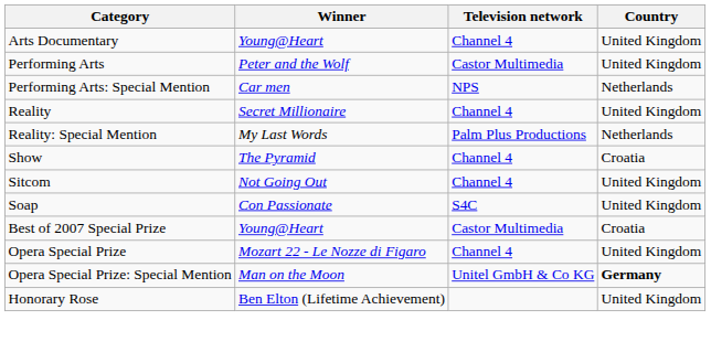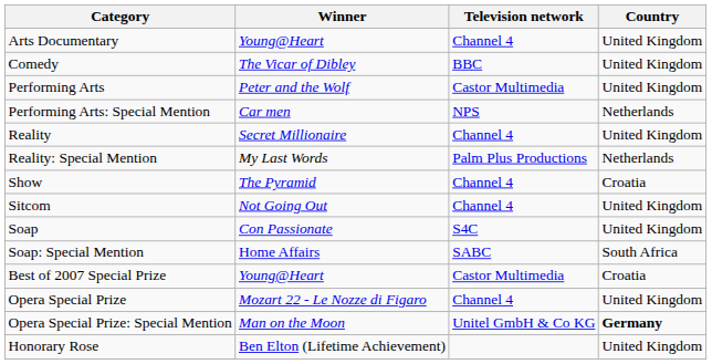+ row: Comedy | The Vicar of Dibley | BBC | United Kingdom
+ row: Soap: Special Mention | Home Affairs | SABC | South Africa
